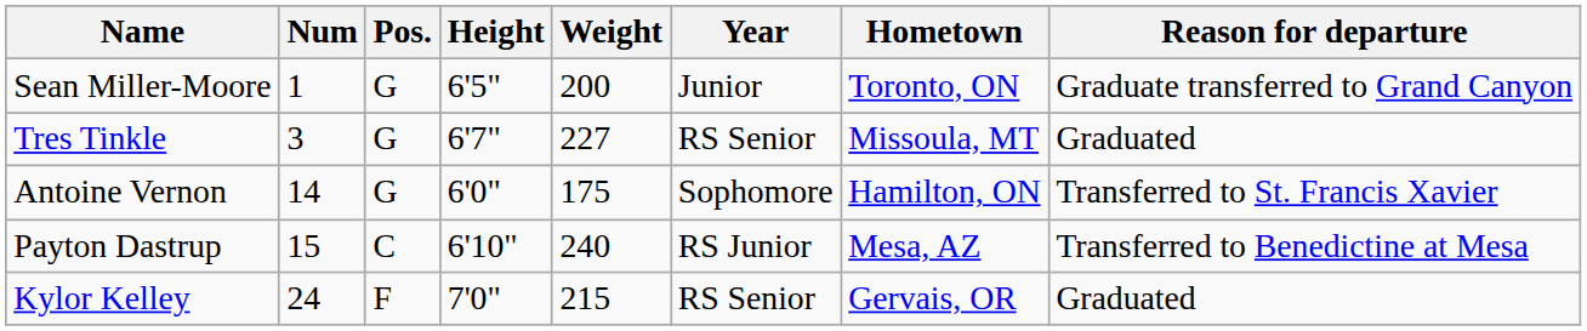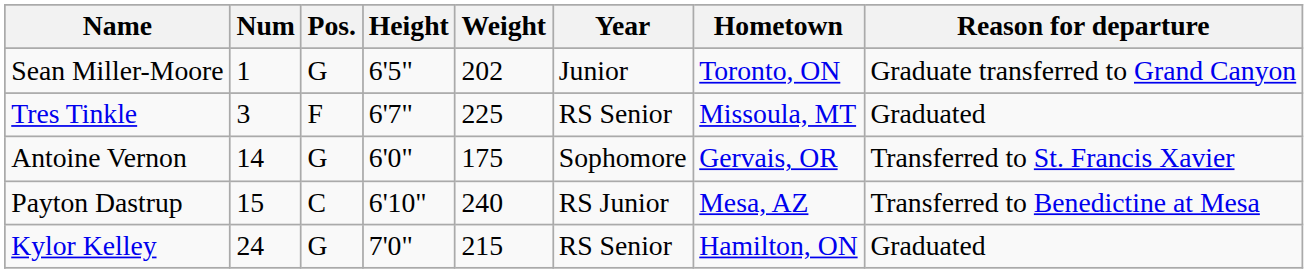Sean Miller-Moore | Weight: 200 -> 202
Tres Tinkle | Pos.: G -> F
Tres Tinkle | Weight: 227 -> 225
Antoine Vernon | Hometown: Hamilton, ON -> Gervais, OR
Kylor Kelley | Pos.: F -> G
Kylor Kelley | Hometown: Gervais, OR -> Hamilton, ON
